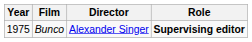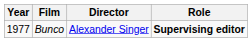Bunco | Year: 1975 -> 1977
